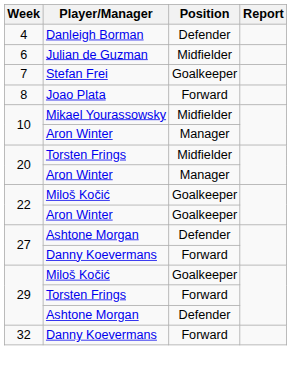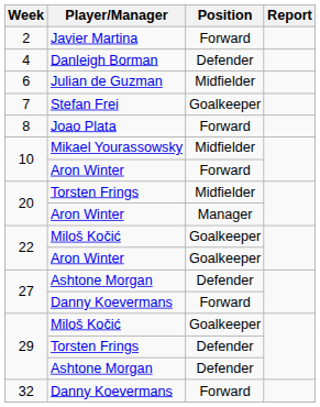+ row: 2 | Javier Martina | Forward
10 / Aron Winter | Position: Manager -> Forward
29 / Torsten Frings | Position: Forward -> Defender
